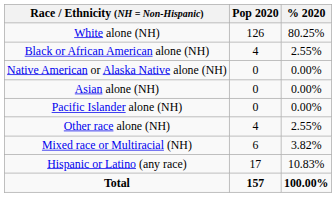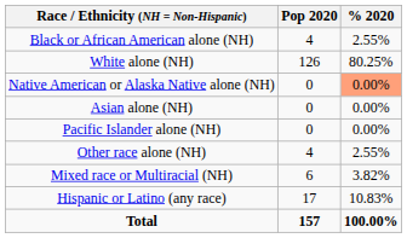rows swapped: White alone (NH) <-> Black or African American alone (NH)
Native American or Alaska Native alone (NH) | % 2020: no background -> lightsalmon background
